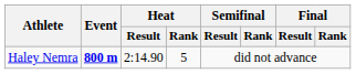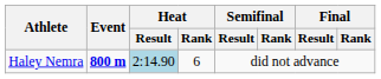Haley Nemra | Heat / Result: no background -> lightblue background
Haley Nemra | Heat / Rank: 5 -> 6
